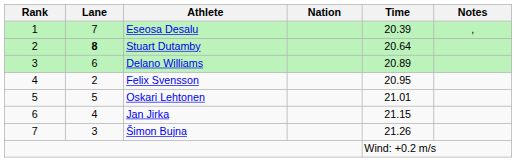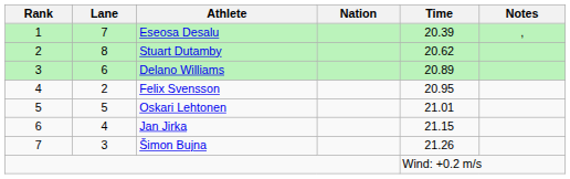Stuart Dutamby | Lane: bold -> normal
Stuart Dutamby | Time: 20.64 -> 20.62
